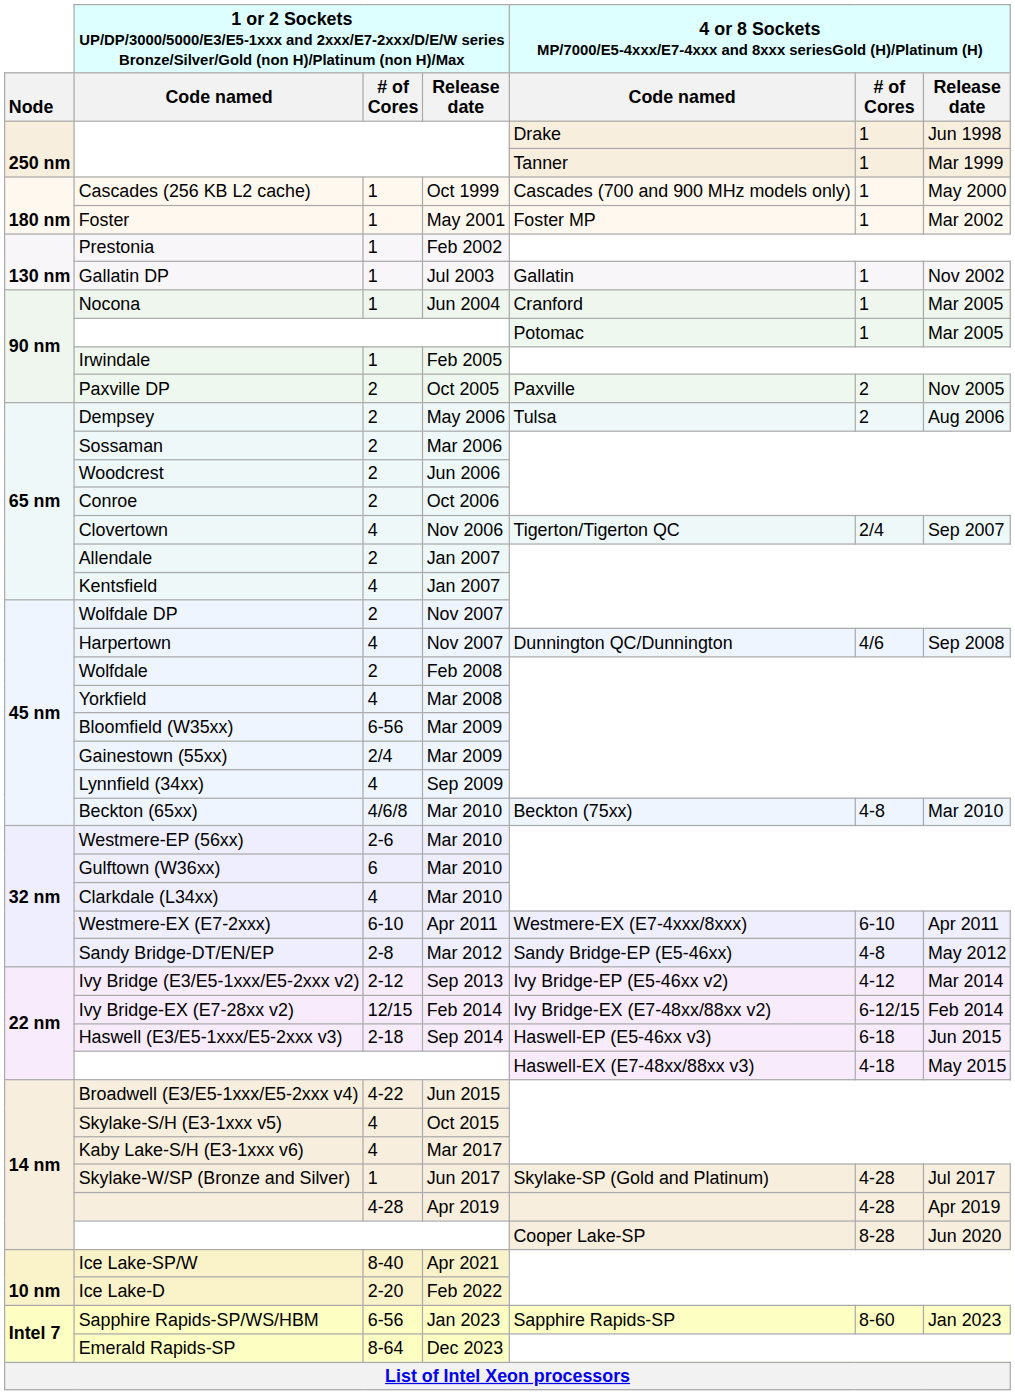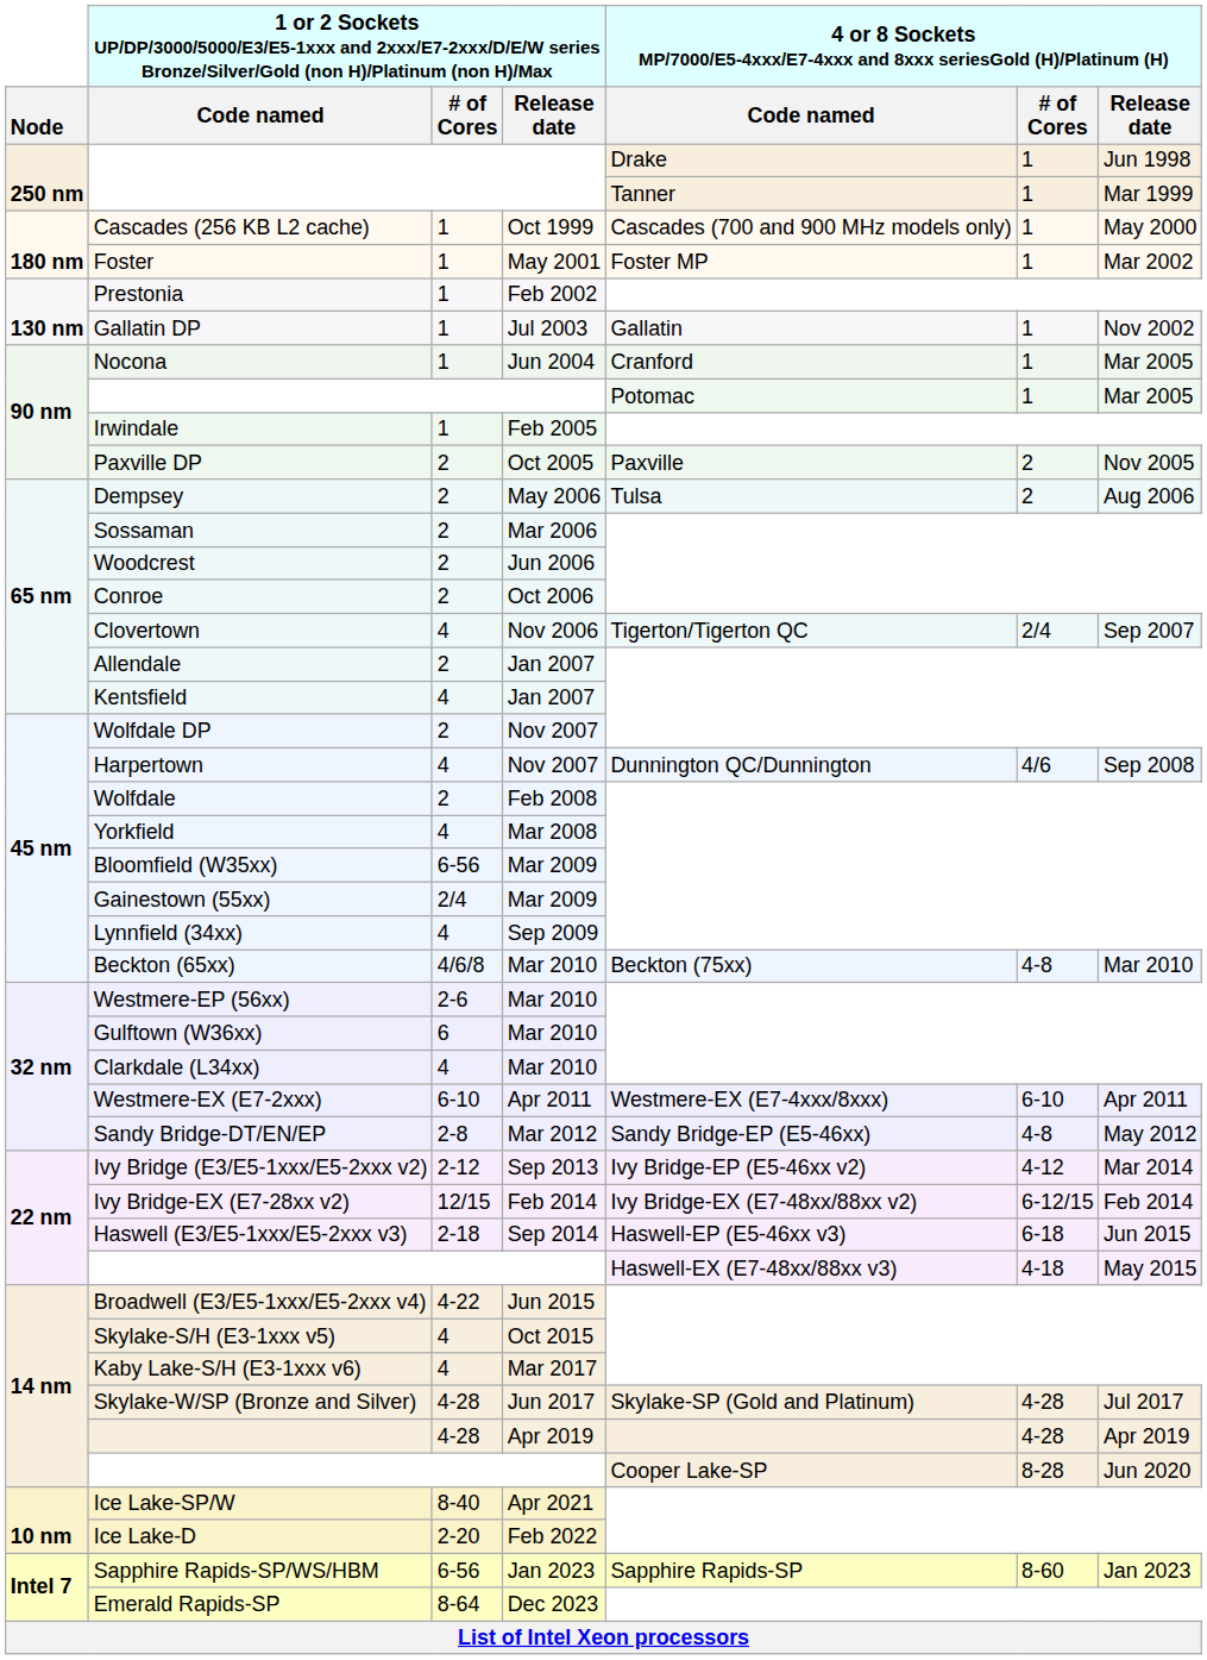Skylake-W/SP (Bronze and Silver) | column 3: 1 -> 4-28
